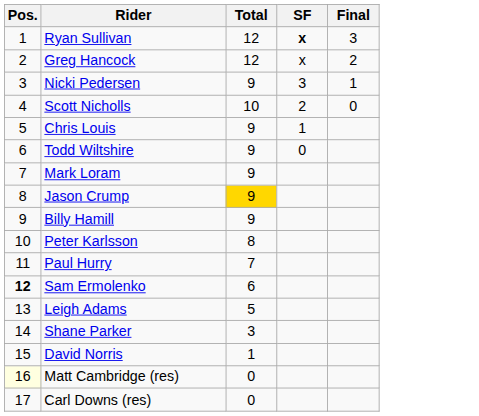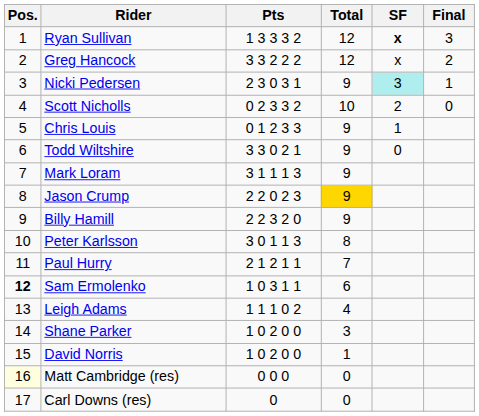+ column: Pts | 1 3 3 3 2 | 3 3 2 2 2 | 2 3 0 3 1 | 0 2 3 3 2 | 0 1 2 3 3 | 3 3 0 2 1 | 3 1 1 1 3 | 2 2 0 2 3 | 2 2 3 2 0 | 3 0 1 1 3 | 2 1 2 1 1 | 1 0 3 1 1 | 1 1 1 0 2 | 1 0 2 0 0 | 1 0 2 0 0 | 0 0 0 | 0
Nicki Pedersen | SF: no background -> paleturquoise background
Leigh Adams | Total: 5 -> 4
